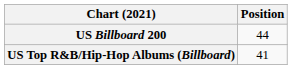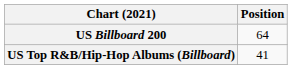US Billboard 200 | Position: 44 -> 64
